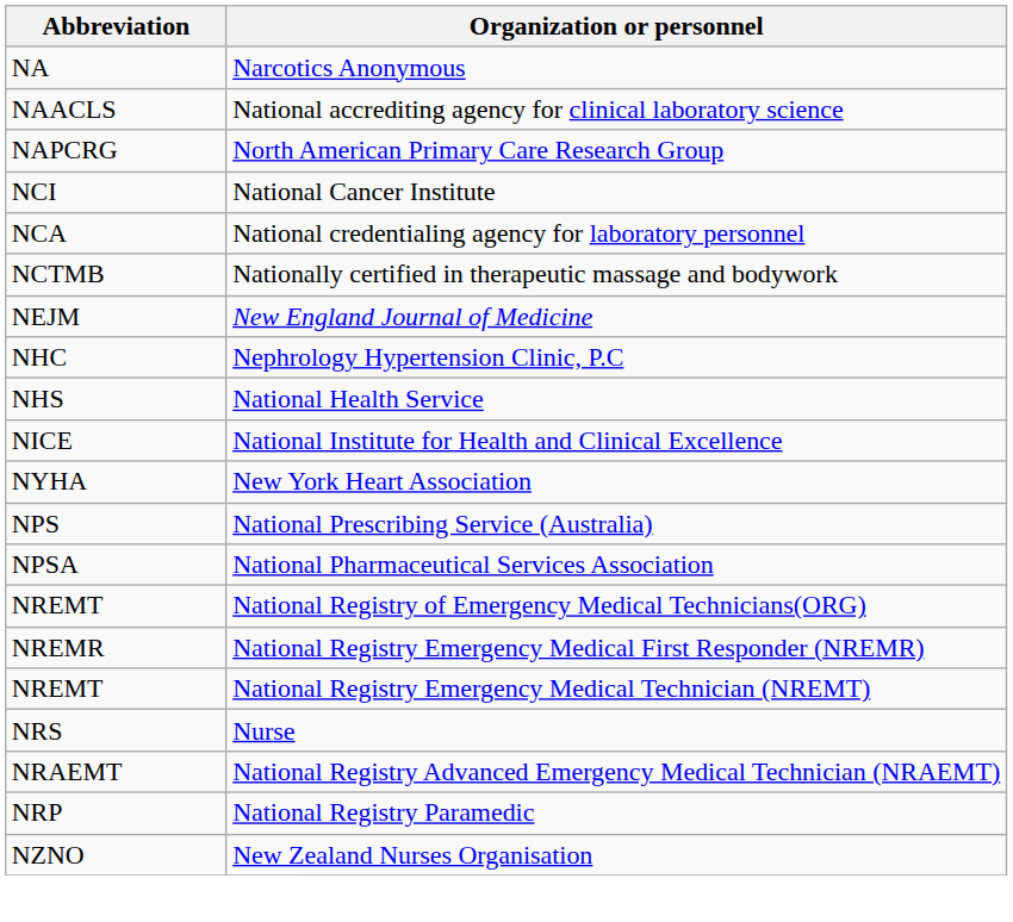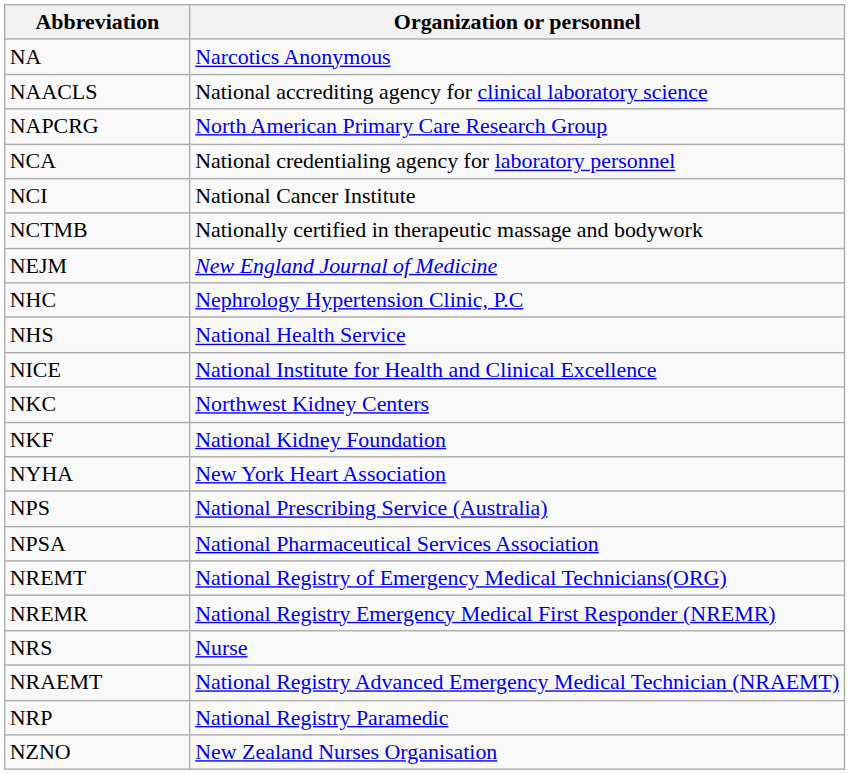rows swapped: National credentialing agency for laboratory personnel <-> National Cancer Institute
+ row: NKC | Northwest Kidney Centers
+ row: NKF | National Kidney Foundation
- row: NREMT | National Registry Emergency Medical Technician (NREMT)
